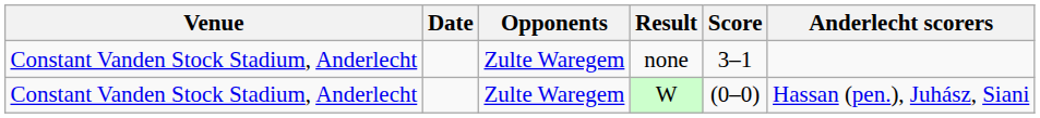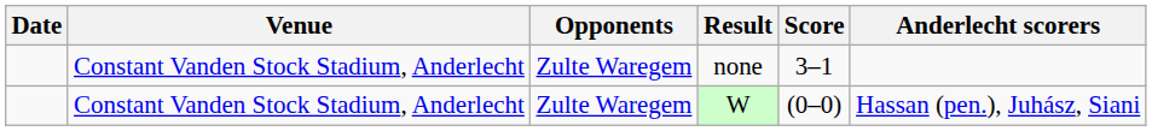columns swapped: Date <-> Venue
